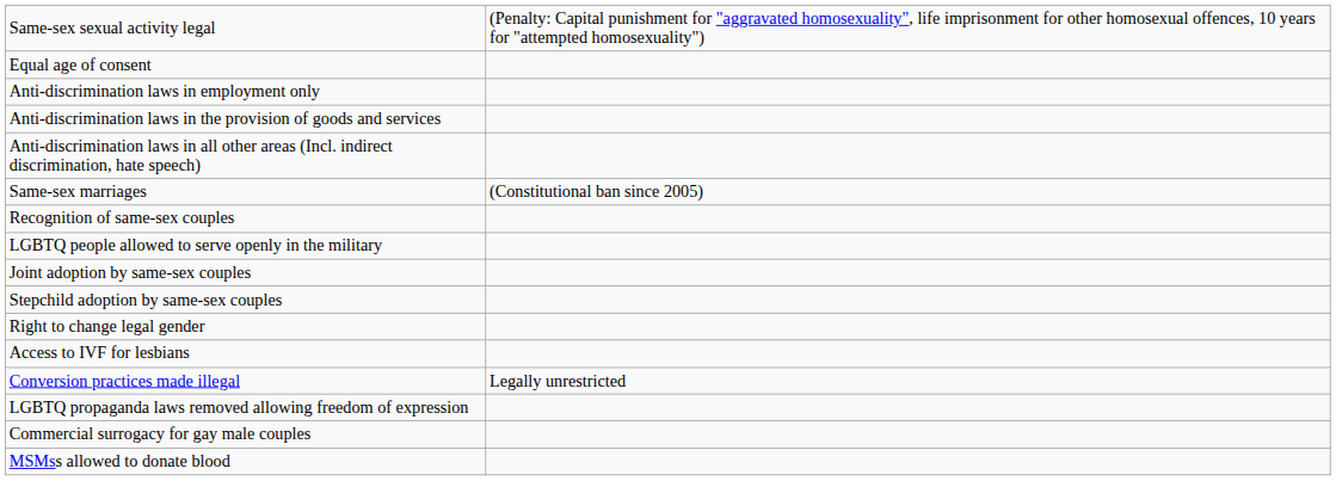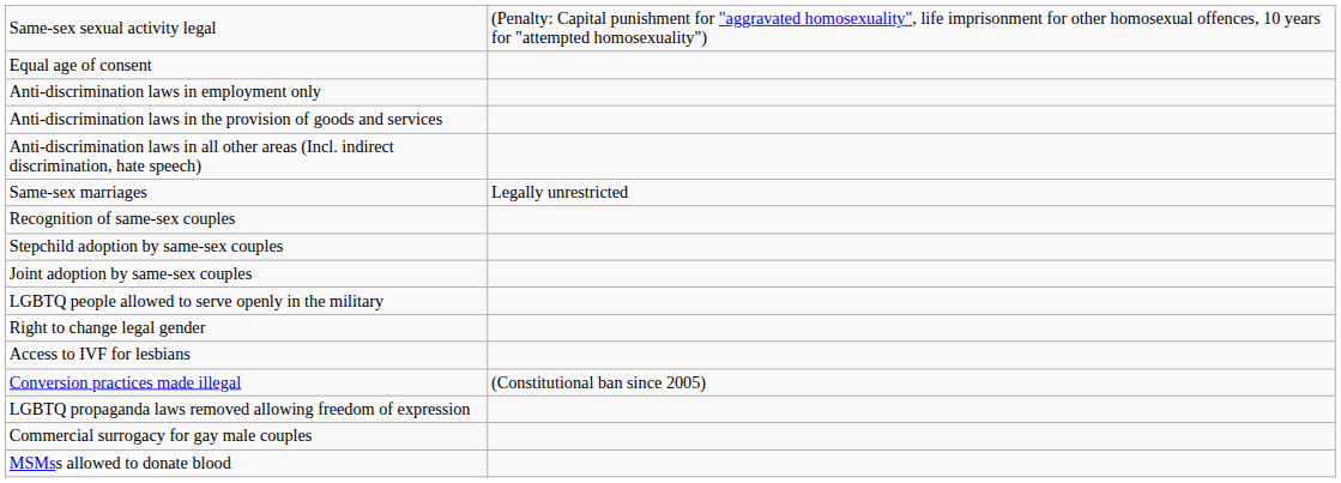Same-sex marriages | column 2: (Constitutional ban since 2005) -> Legally unrestricted
rows swapped: Stepchild adoption by same-sex couples <-> LGBTQ people allowed to serve openly in the military
Conversion practices made illegal | column 2: Legally unrestricted -> (Constitutional ban since 2005)
